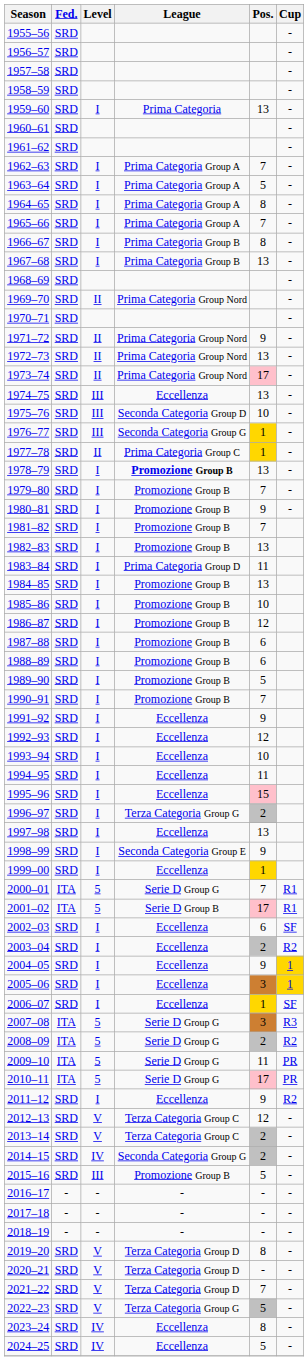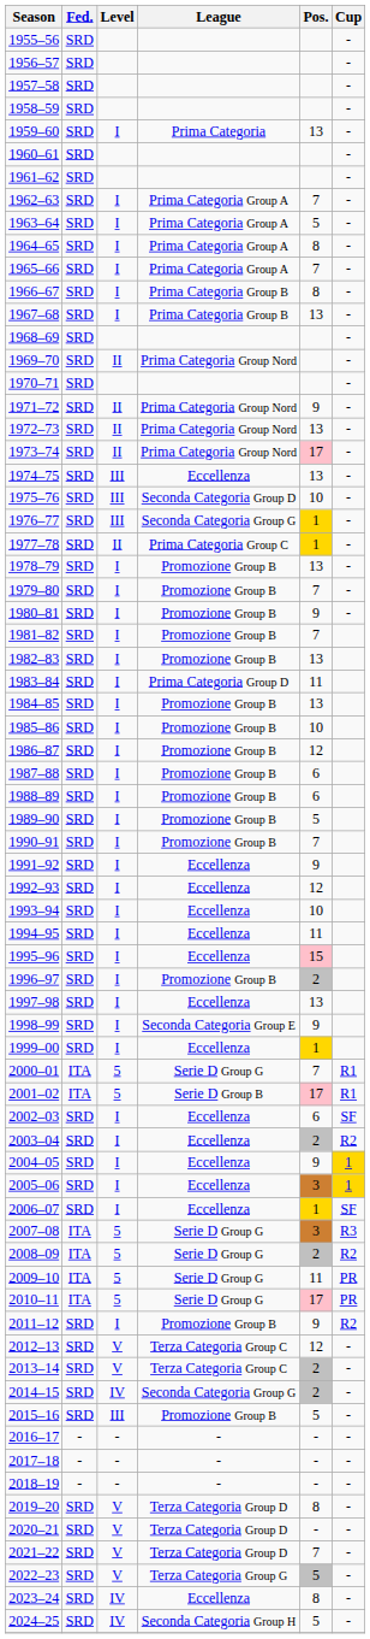1978–79 | League: bold -> normal
1996–97 | League: Terza Categoria Group G -> Promozione Group B
2011–12 | League: Eccellenza -> Promozione Group B
2024–25 | League: Eccellenza -> Seconda Categoria Group H
